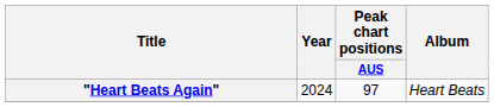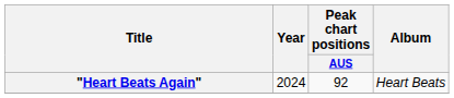"Heart Beats Again" | Peak chart positions / AUS: 97 -> 92
